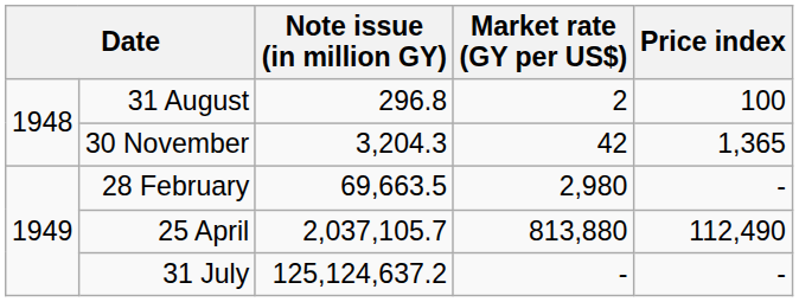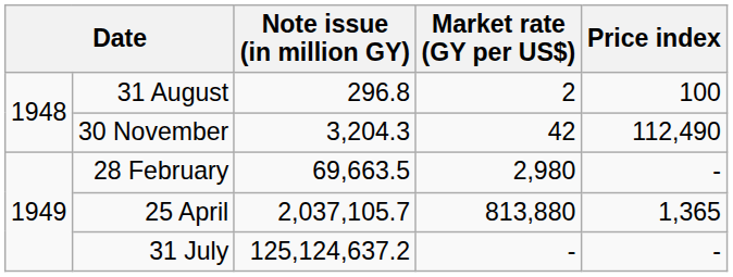30 November | Price index: 1,365 -> 112,490
25 April | Price index: 112,490 -> 1,365
